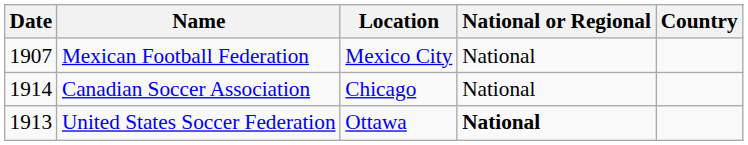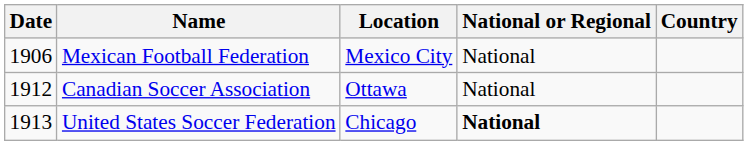Mexican Football Federation | Date: 1907 -> 1906
Canadian Soccer Association | Date: 1914 -> 1912
Canadian Soccer Association | Location: Chicago -> Ottawa
United States Soccer Federation | Location: Ottawa -> Chicago
